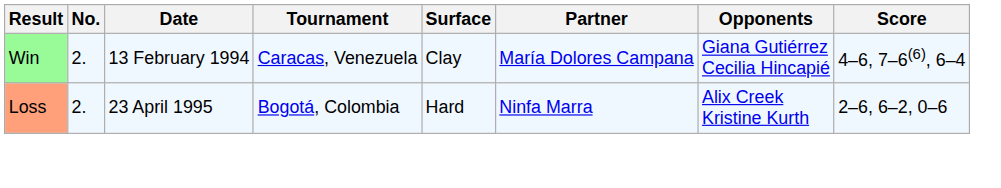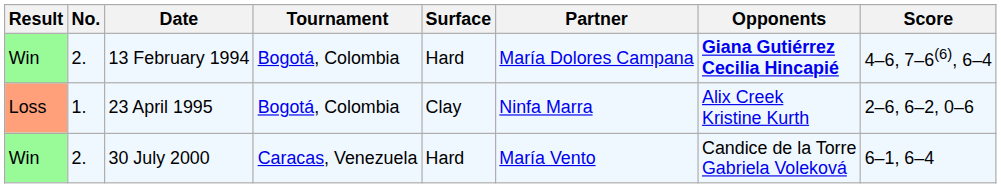13 February 1994 | Tournament: Caracas, Venezuela -> Bogotá, Colombia
13 February 1994 | Surface: Clay -> Hard
13 February 1994 | Opponents: normal -> bold
23 April 1995 | No.: 2. -> 1.
23 April 1995 | Surface: Hard -> Clay
+ row: Win | 2. | 30 July 2000 | Caracas, Venezuela | Hard | María Vento | Candice de la Torre Gabriela Voleková | 6–1, 6–4
